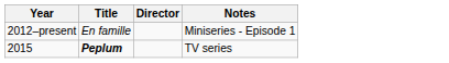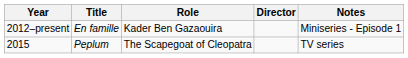+ column: Role | Kader Ben Gazaouira | The Scapegoat of Cleopatra
2015 | Title: bold -> normal
